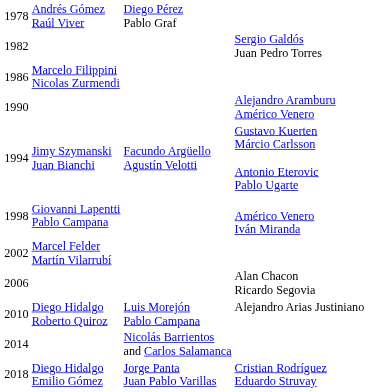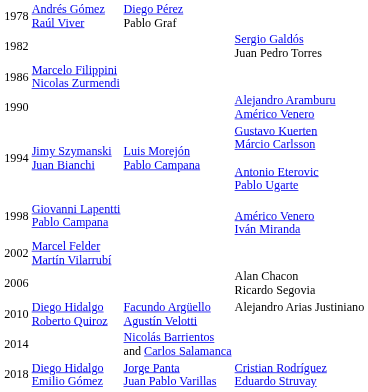1994 | column 3: Facundo Argüello Agustín Velotti -> Luis Morejón Pablo Campana
2010 | column 3: Luis Morejón Pablo Campana -> Facundo Argüello Agustín Velotti
